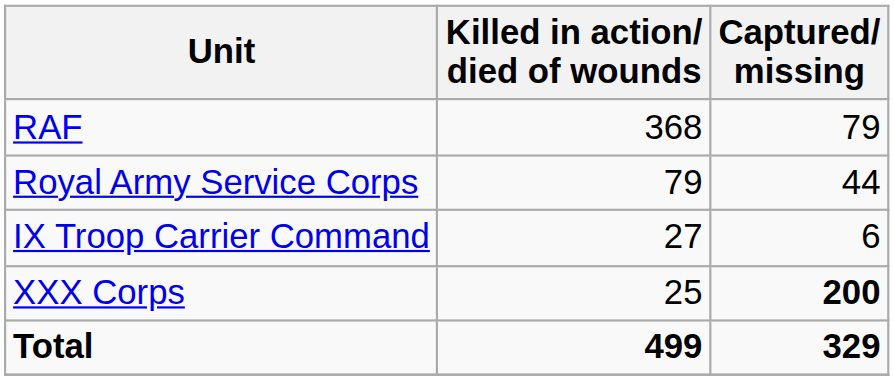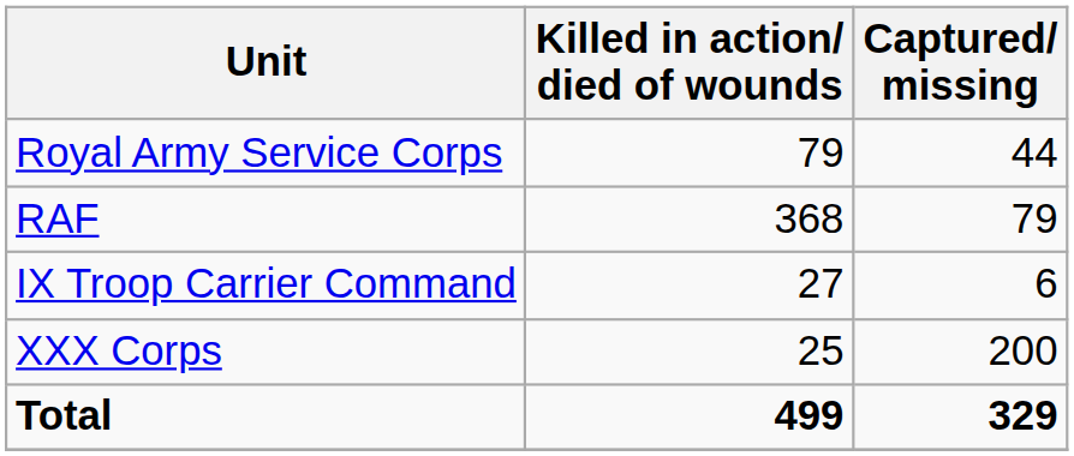rows swapped: RAF <-> Royal Army Service Corps
XXX Corps | Captured/ missing: bold -> normal
